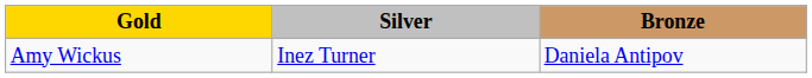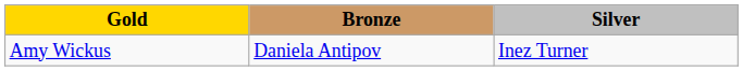columns swapped: Silver <-> Bronze
